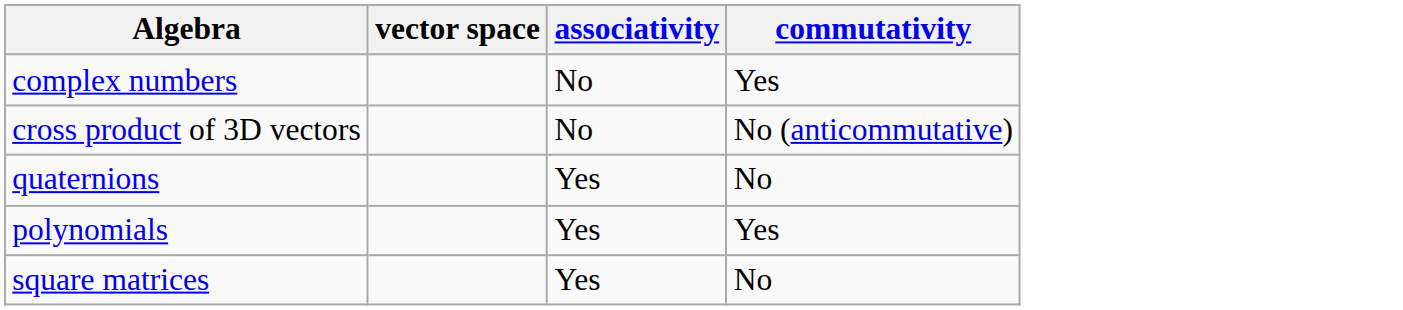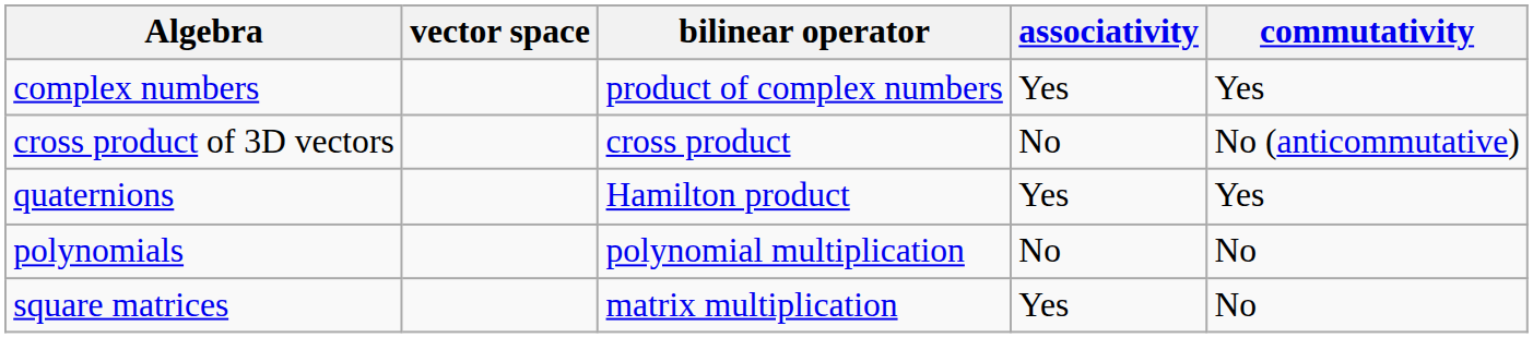+ column: bilinear operator | product of complex numbers | cross product | Hamilton product | polynomial multiplication | matrix multiplication
complex numbers | associativity: No -> Yes
quaternions | commutativity: No -> Yes
polynomials | associativity: Yes -> No
polynomials | commutativity: Yes -> No
